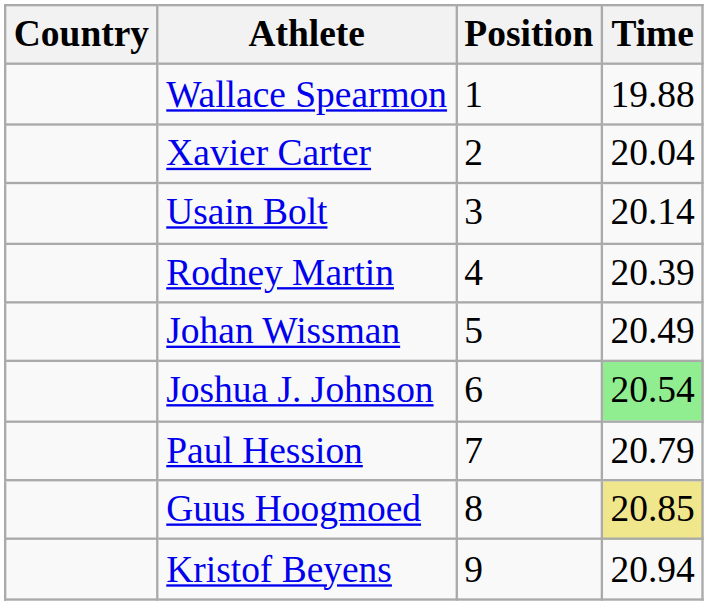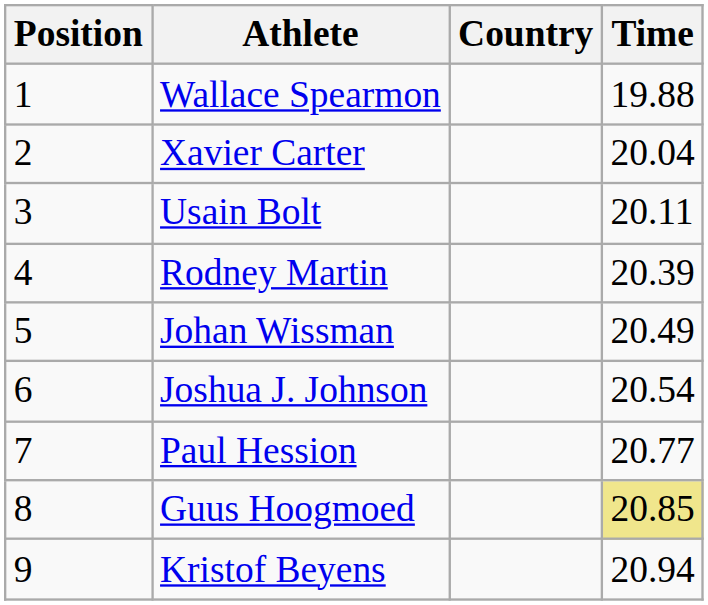columns swapped: Position <-> Country
Usain Bolt | Time: 20.14 -> 20.11
Joshua J. Johnson | Time: lightgreen background -> no background
Paul Hession | Time: 20.79 -> 20.77
